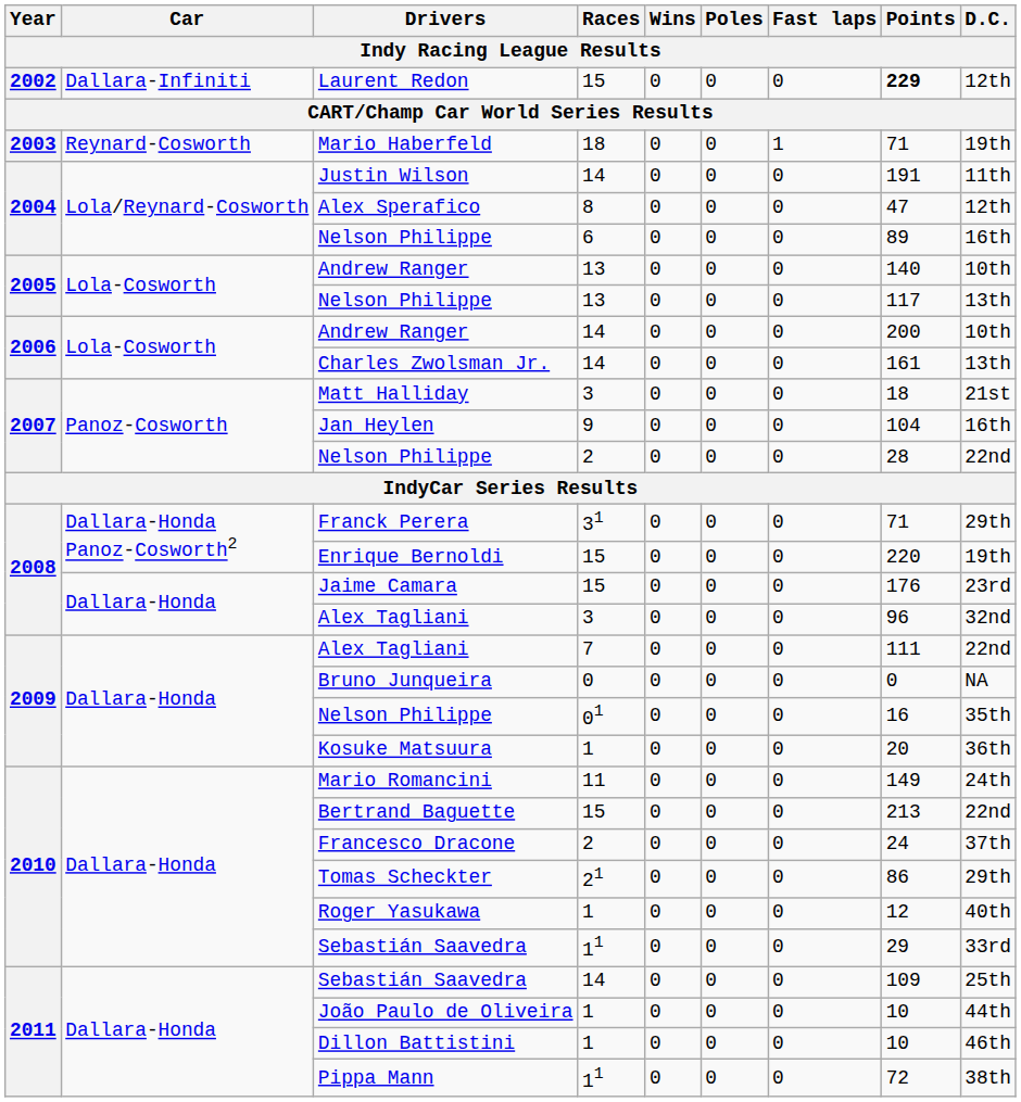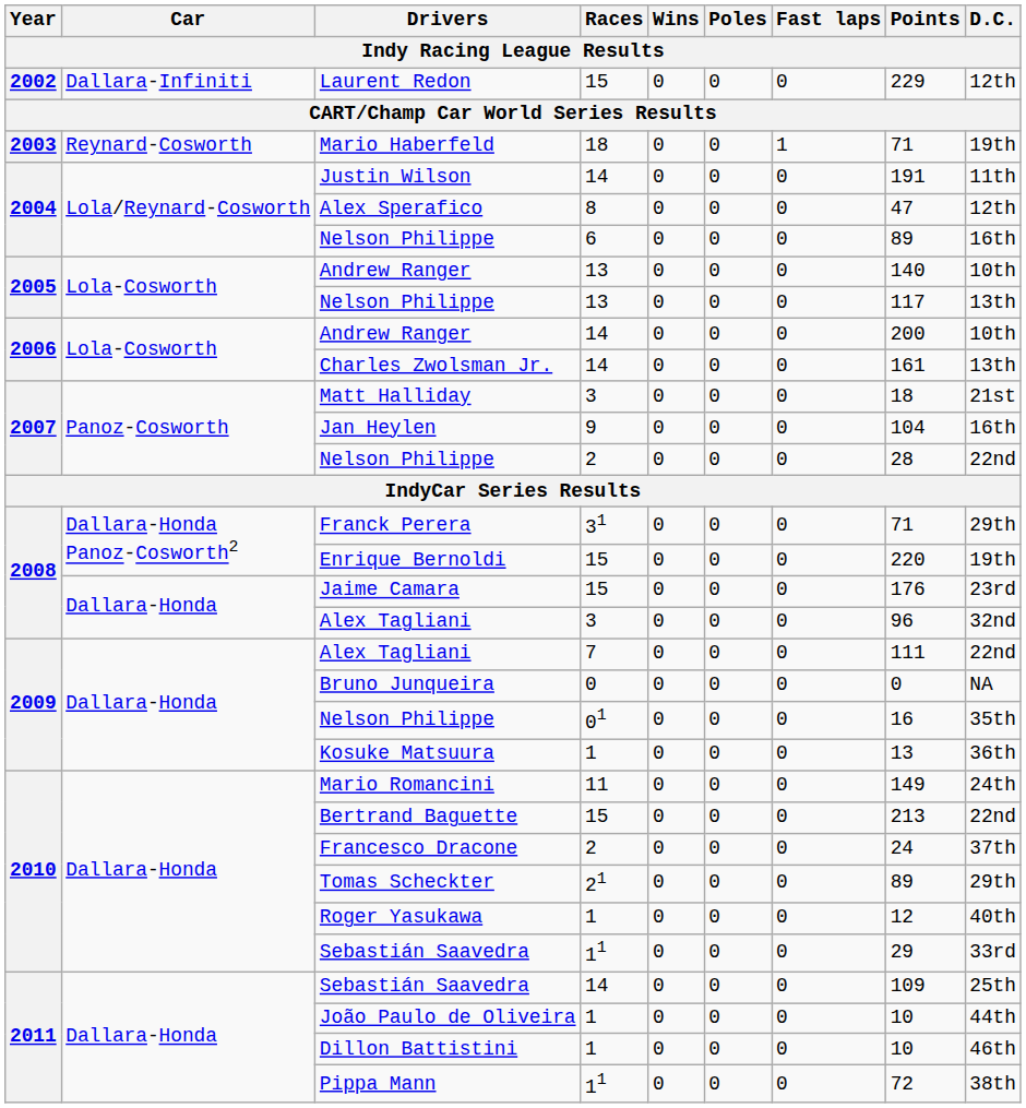Laurent Redon | Points: bold -> normal
Kosuke Matsuura | Points: 20 -> 13
Tomas Scheckter | Points: 86 -> 89
